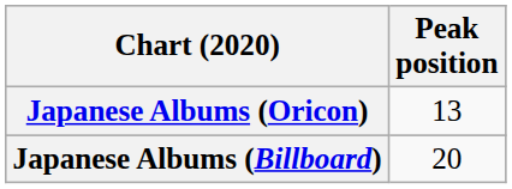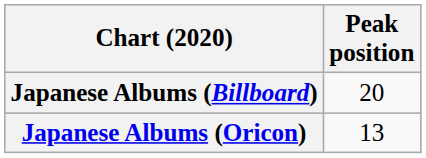rows swapped: Japanese Albums (Billboard) <-> Japanese Albums (Oricon)
